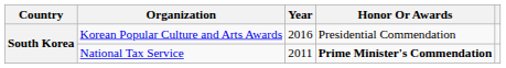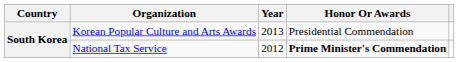Korean Popular Culture and Arts Awards | Year: 2016 -> 2013
National Tax Service | Year: 2011 -> 2012
